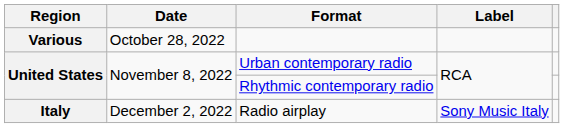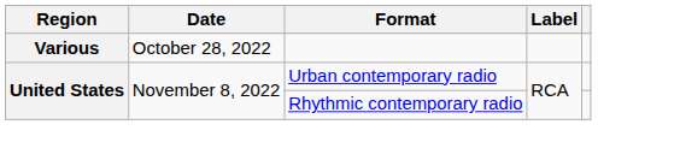- row: Italy | December 2, 2022 | Radio airplay | Sony Music Italy
